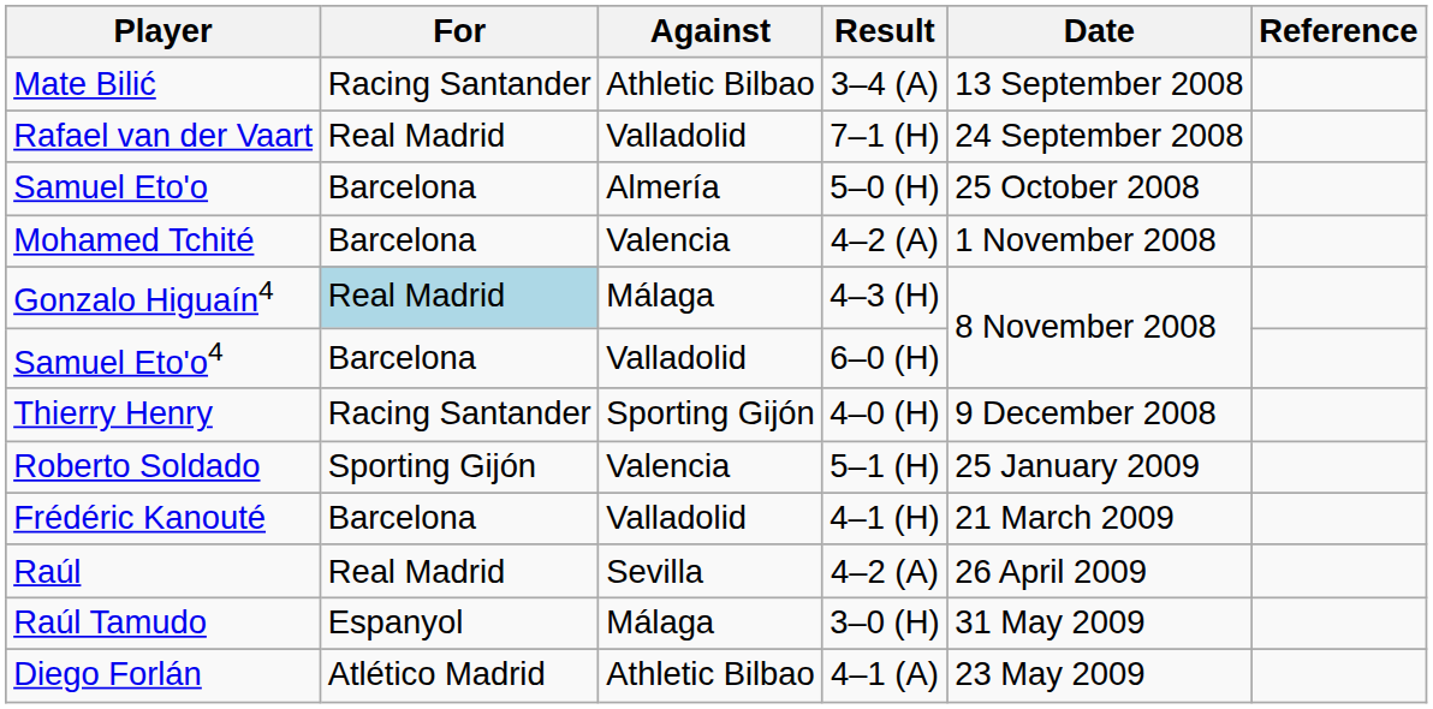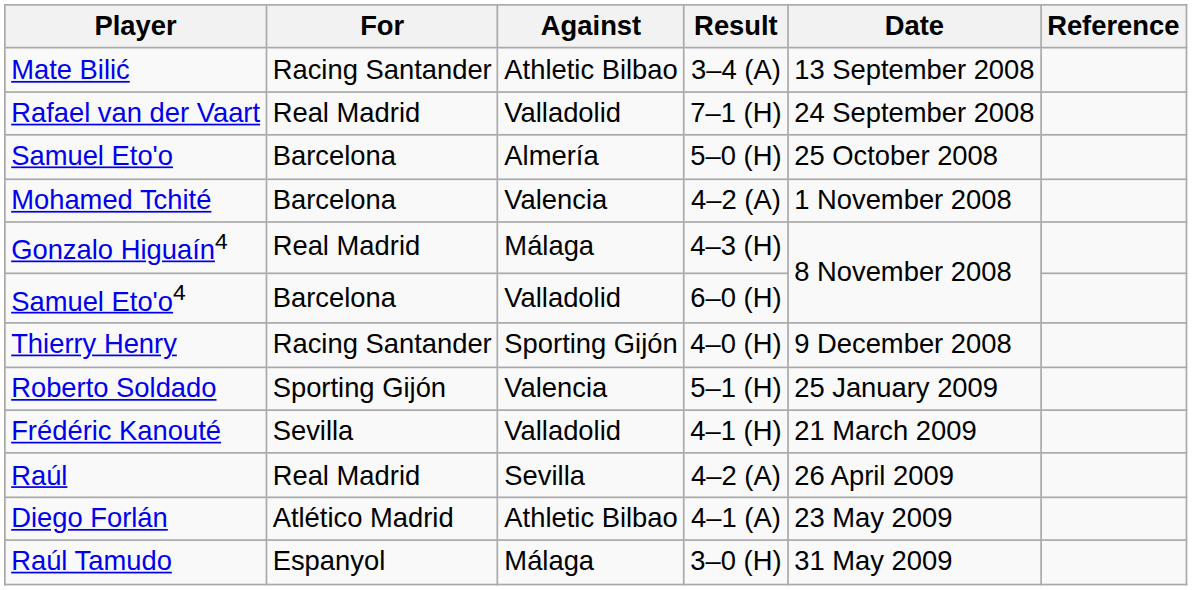Gonzalo Higuaín4 | For: lightblue background -> no background
Frédéric Kanouté | For: Barcelona -> Sevilla
rows swapped: Diego Forlán <-> Raúl Tamudo
